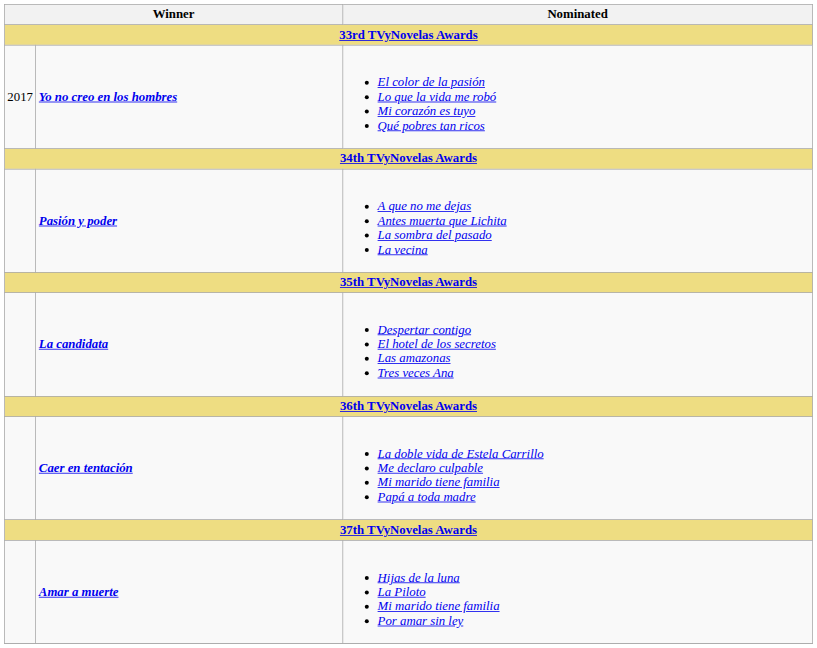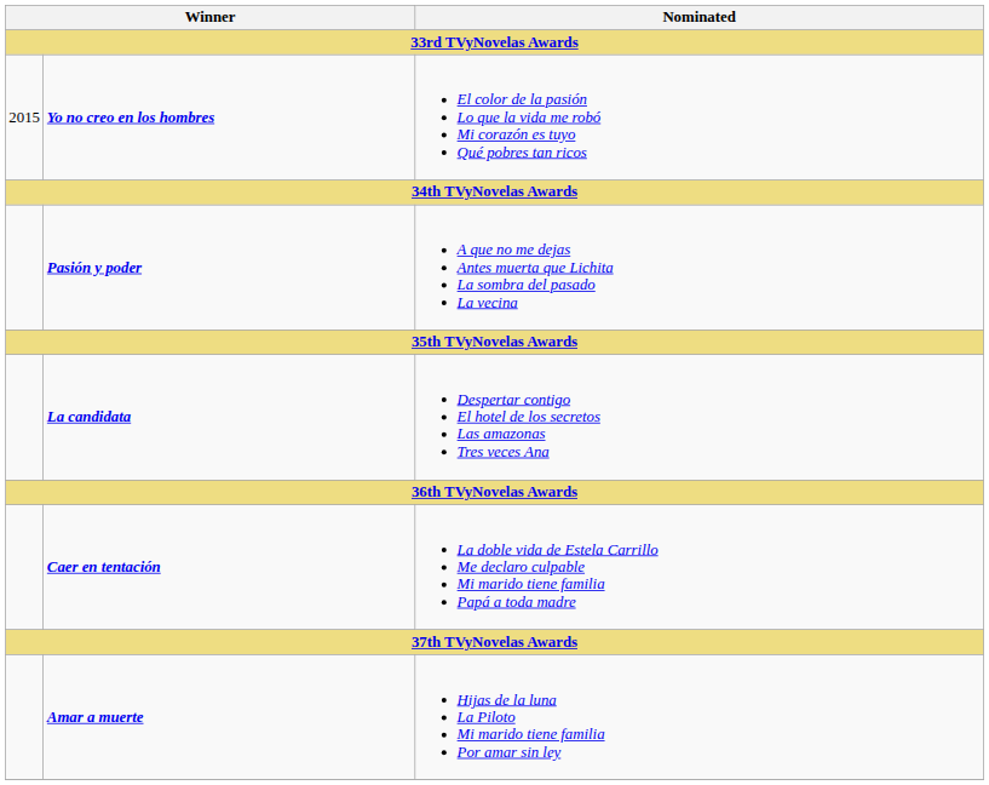Yo no creo en los hombres | column 1: 2017 -> 2015
